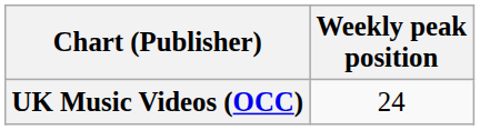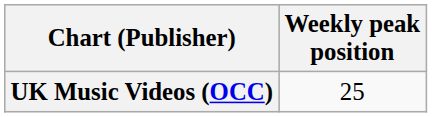UK Music Videos (OCC) | Weekly peak position: 24 -> 25
